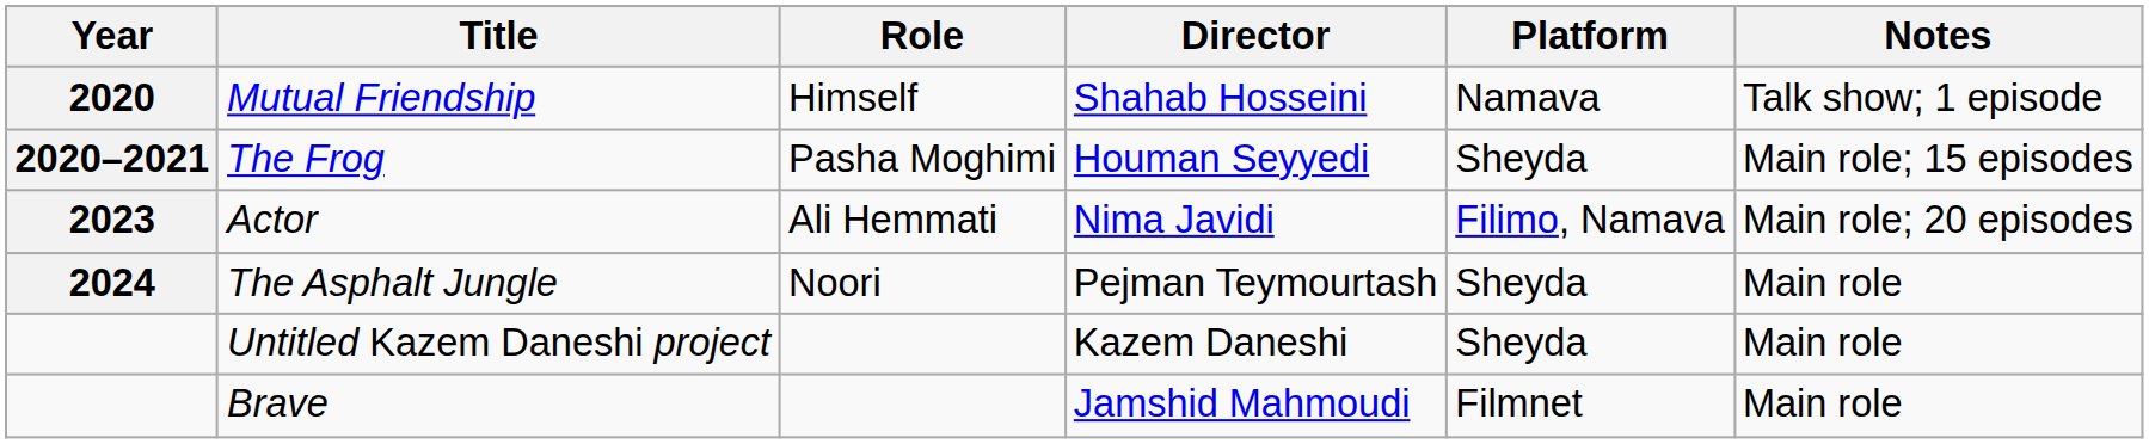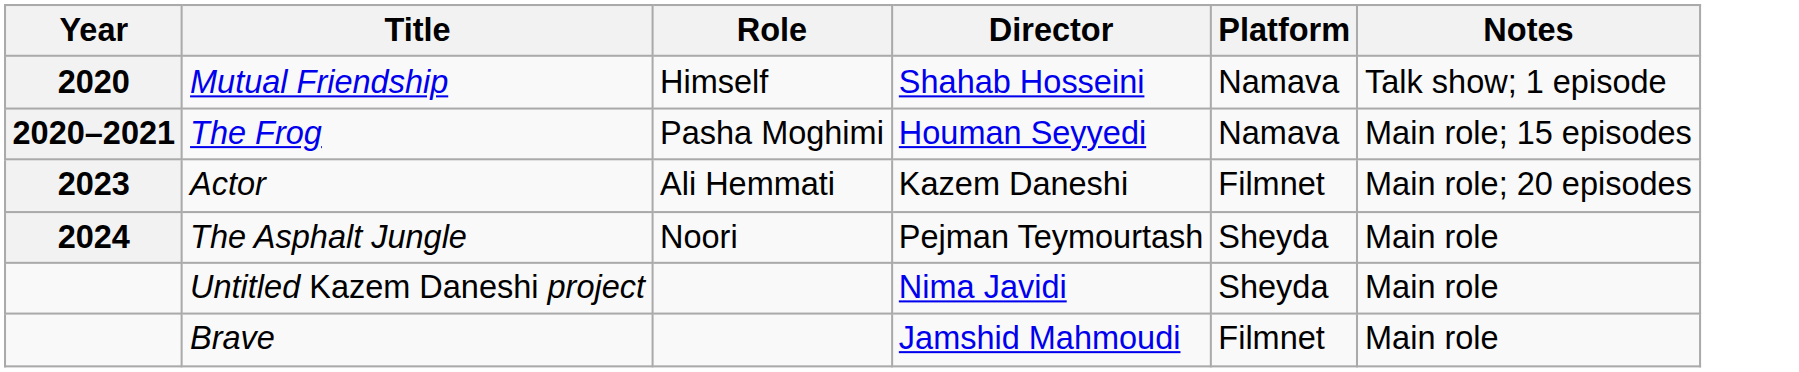The Frog | Platform: Sheyda -> Namava
Actor | Director: Nima Javidi -> Kazem Daneshi
Actor | Platform: Filimo, Namava -> Filmnet
Untitled Kazem Daneshi project | Director: Kazem Daneshi -> Nima Javidi
